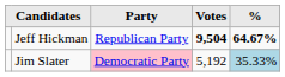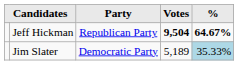Jim Slater | Party: pink background -> no background
Jim Slater | Votes: 5,192 -> 5,189
